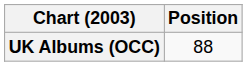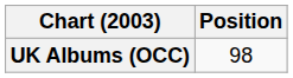UK Albums (OCC) | Position: 88 -> 98
